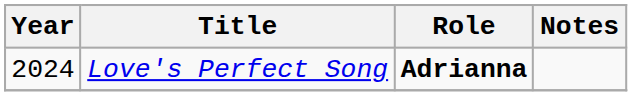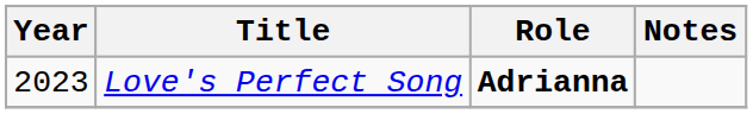Love's Perfect Song | Year: 2024 -> 2023
